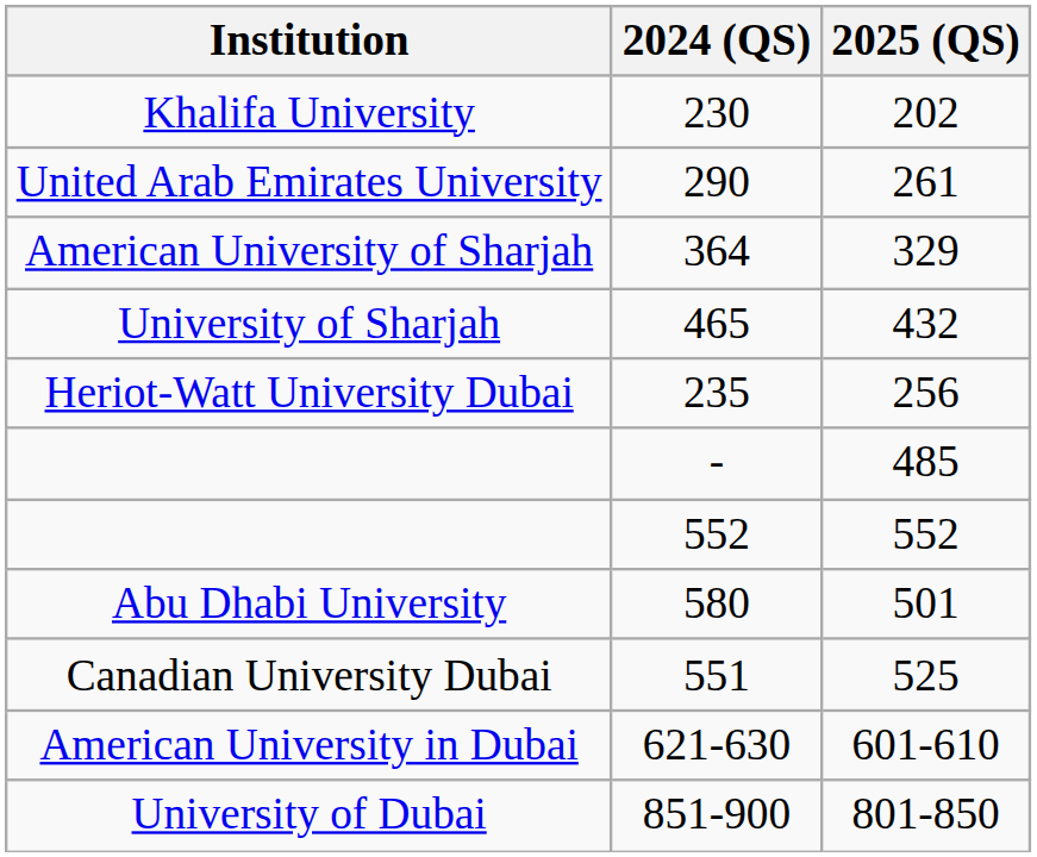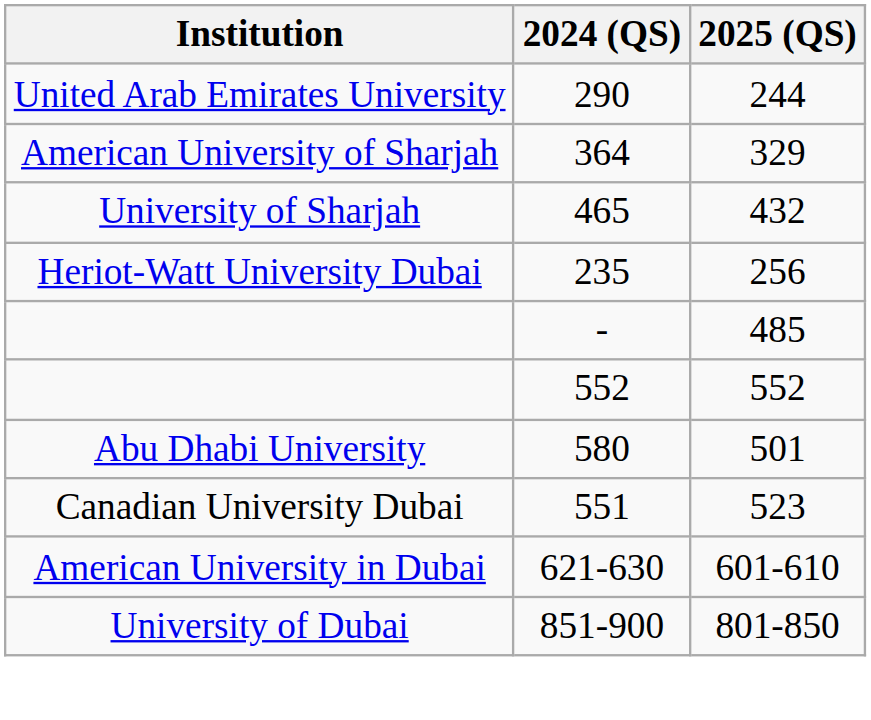- row: Khalifa University | 230 | 202
United Arab Emirates University | 2025 (QS): 261 -> 244
Canadian University Dubai | 2025 (QS): 525 -> 523
